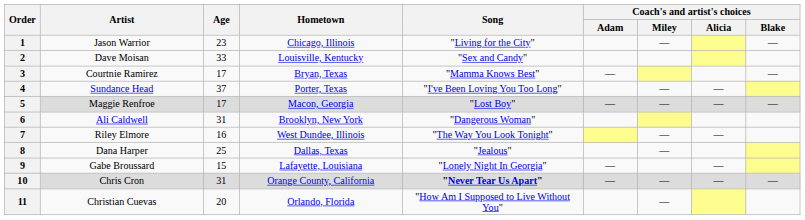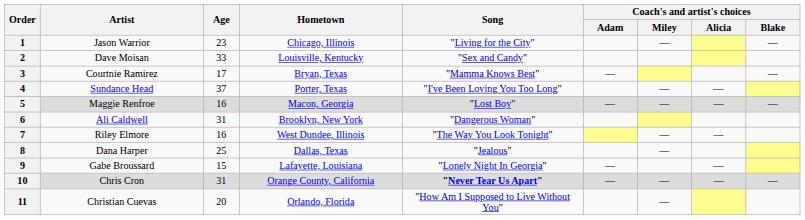5 | Age: 17 -> 16
